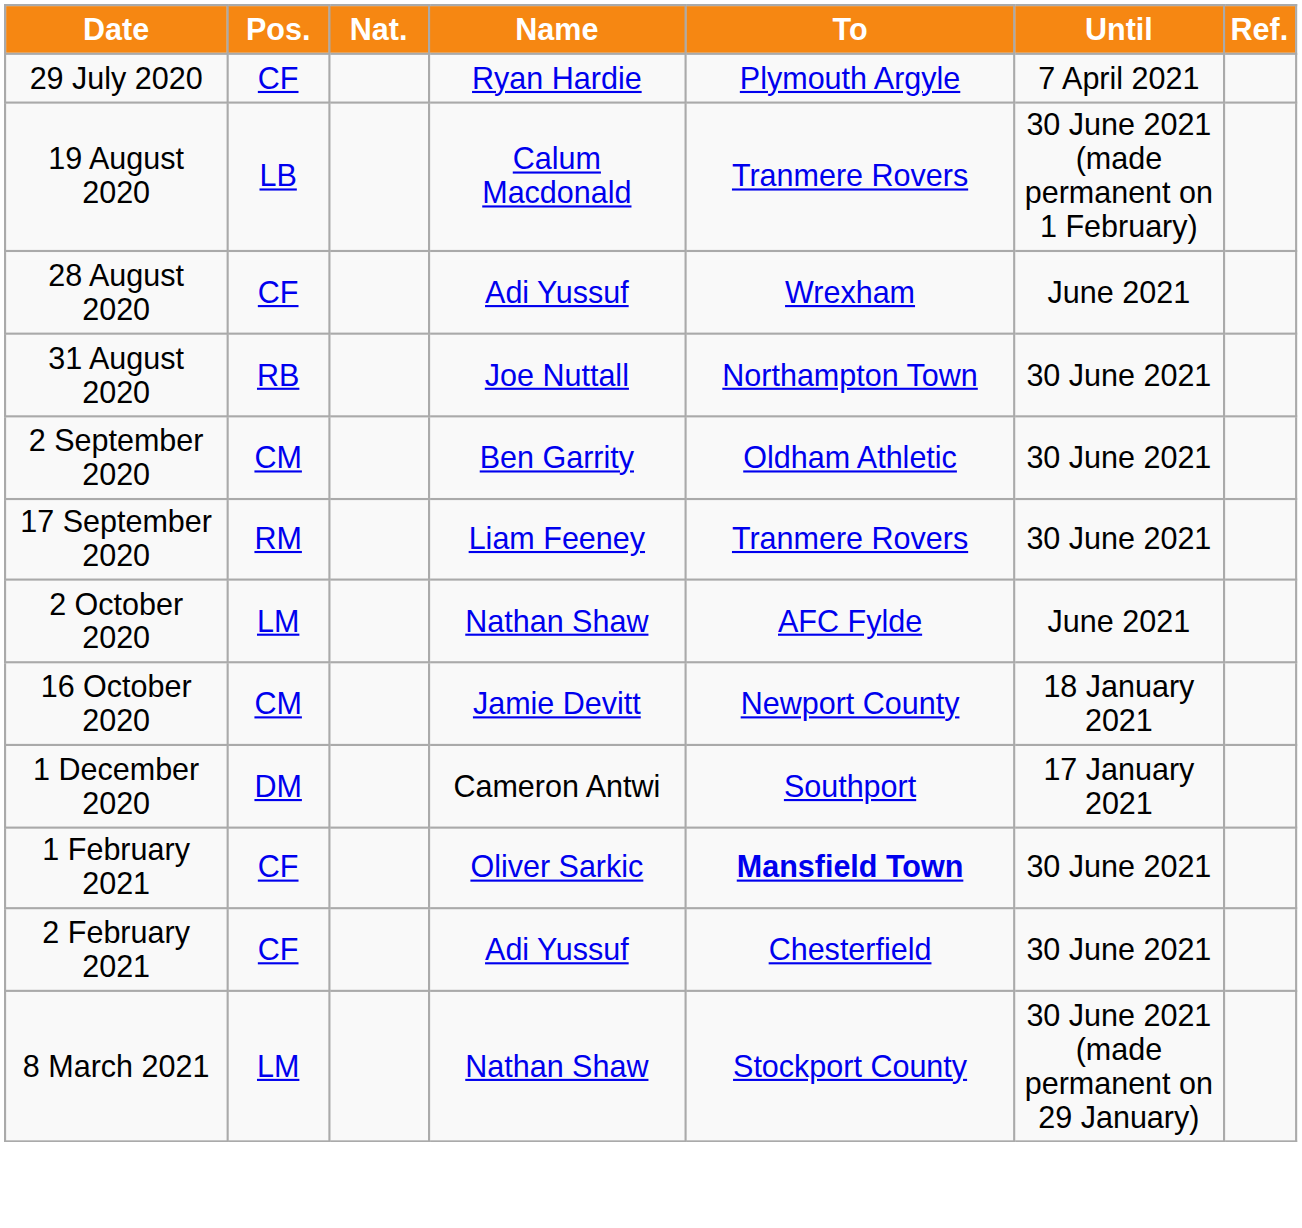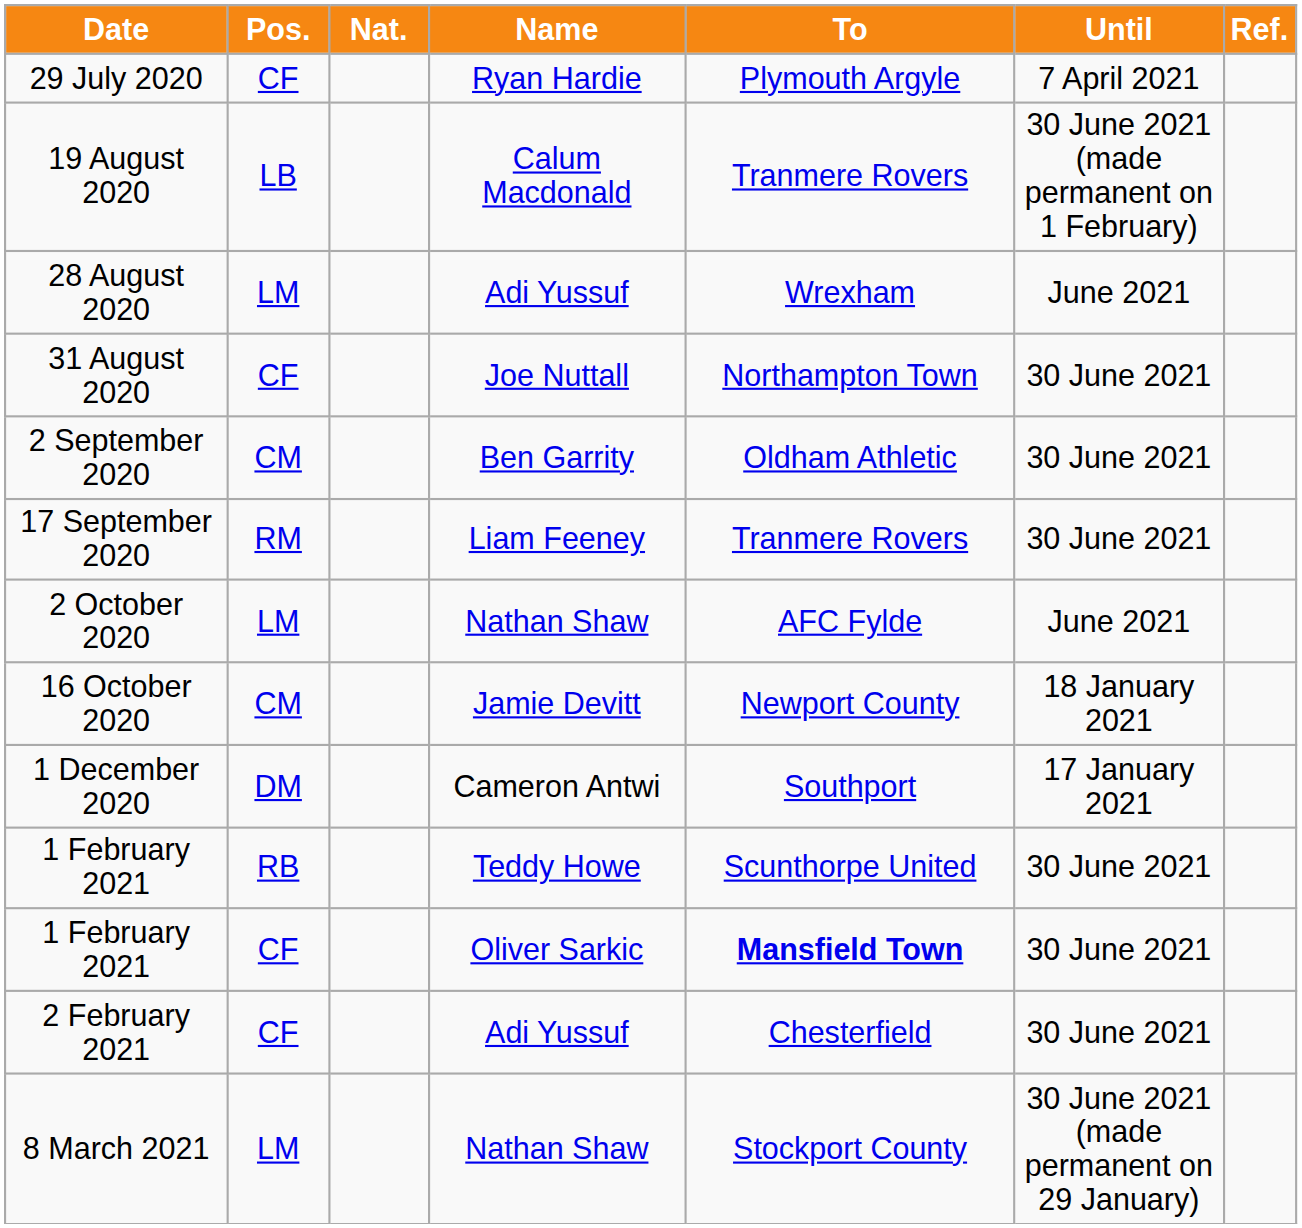28 August 2020 | Pos.: CF -> LM
31 August 2020 | Pos.: RB -> CF
+ row: 1 February 2021 | RB | Teddy Howe | Scunthorpe United | 30 June 2021
